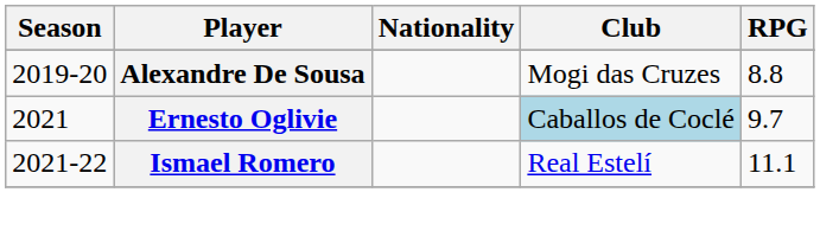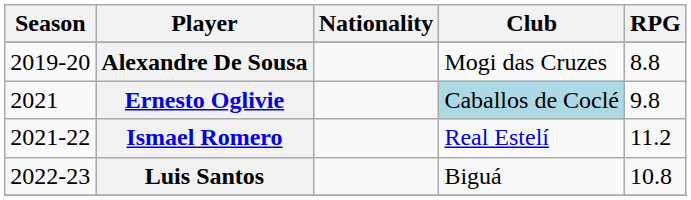Ernesto Oglivie | RPG: 9.7 -> 9.8
Ismael Romero | RPG: 11.1 -> 11.2
+ row: 2022-23 | Luis Santos | Biguá | 10.8
